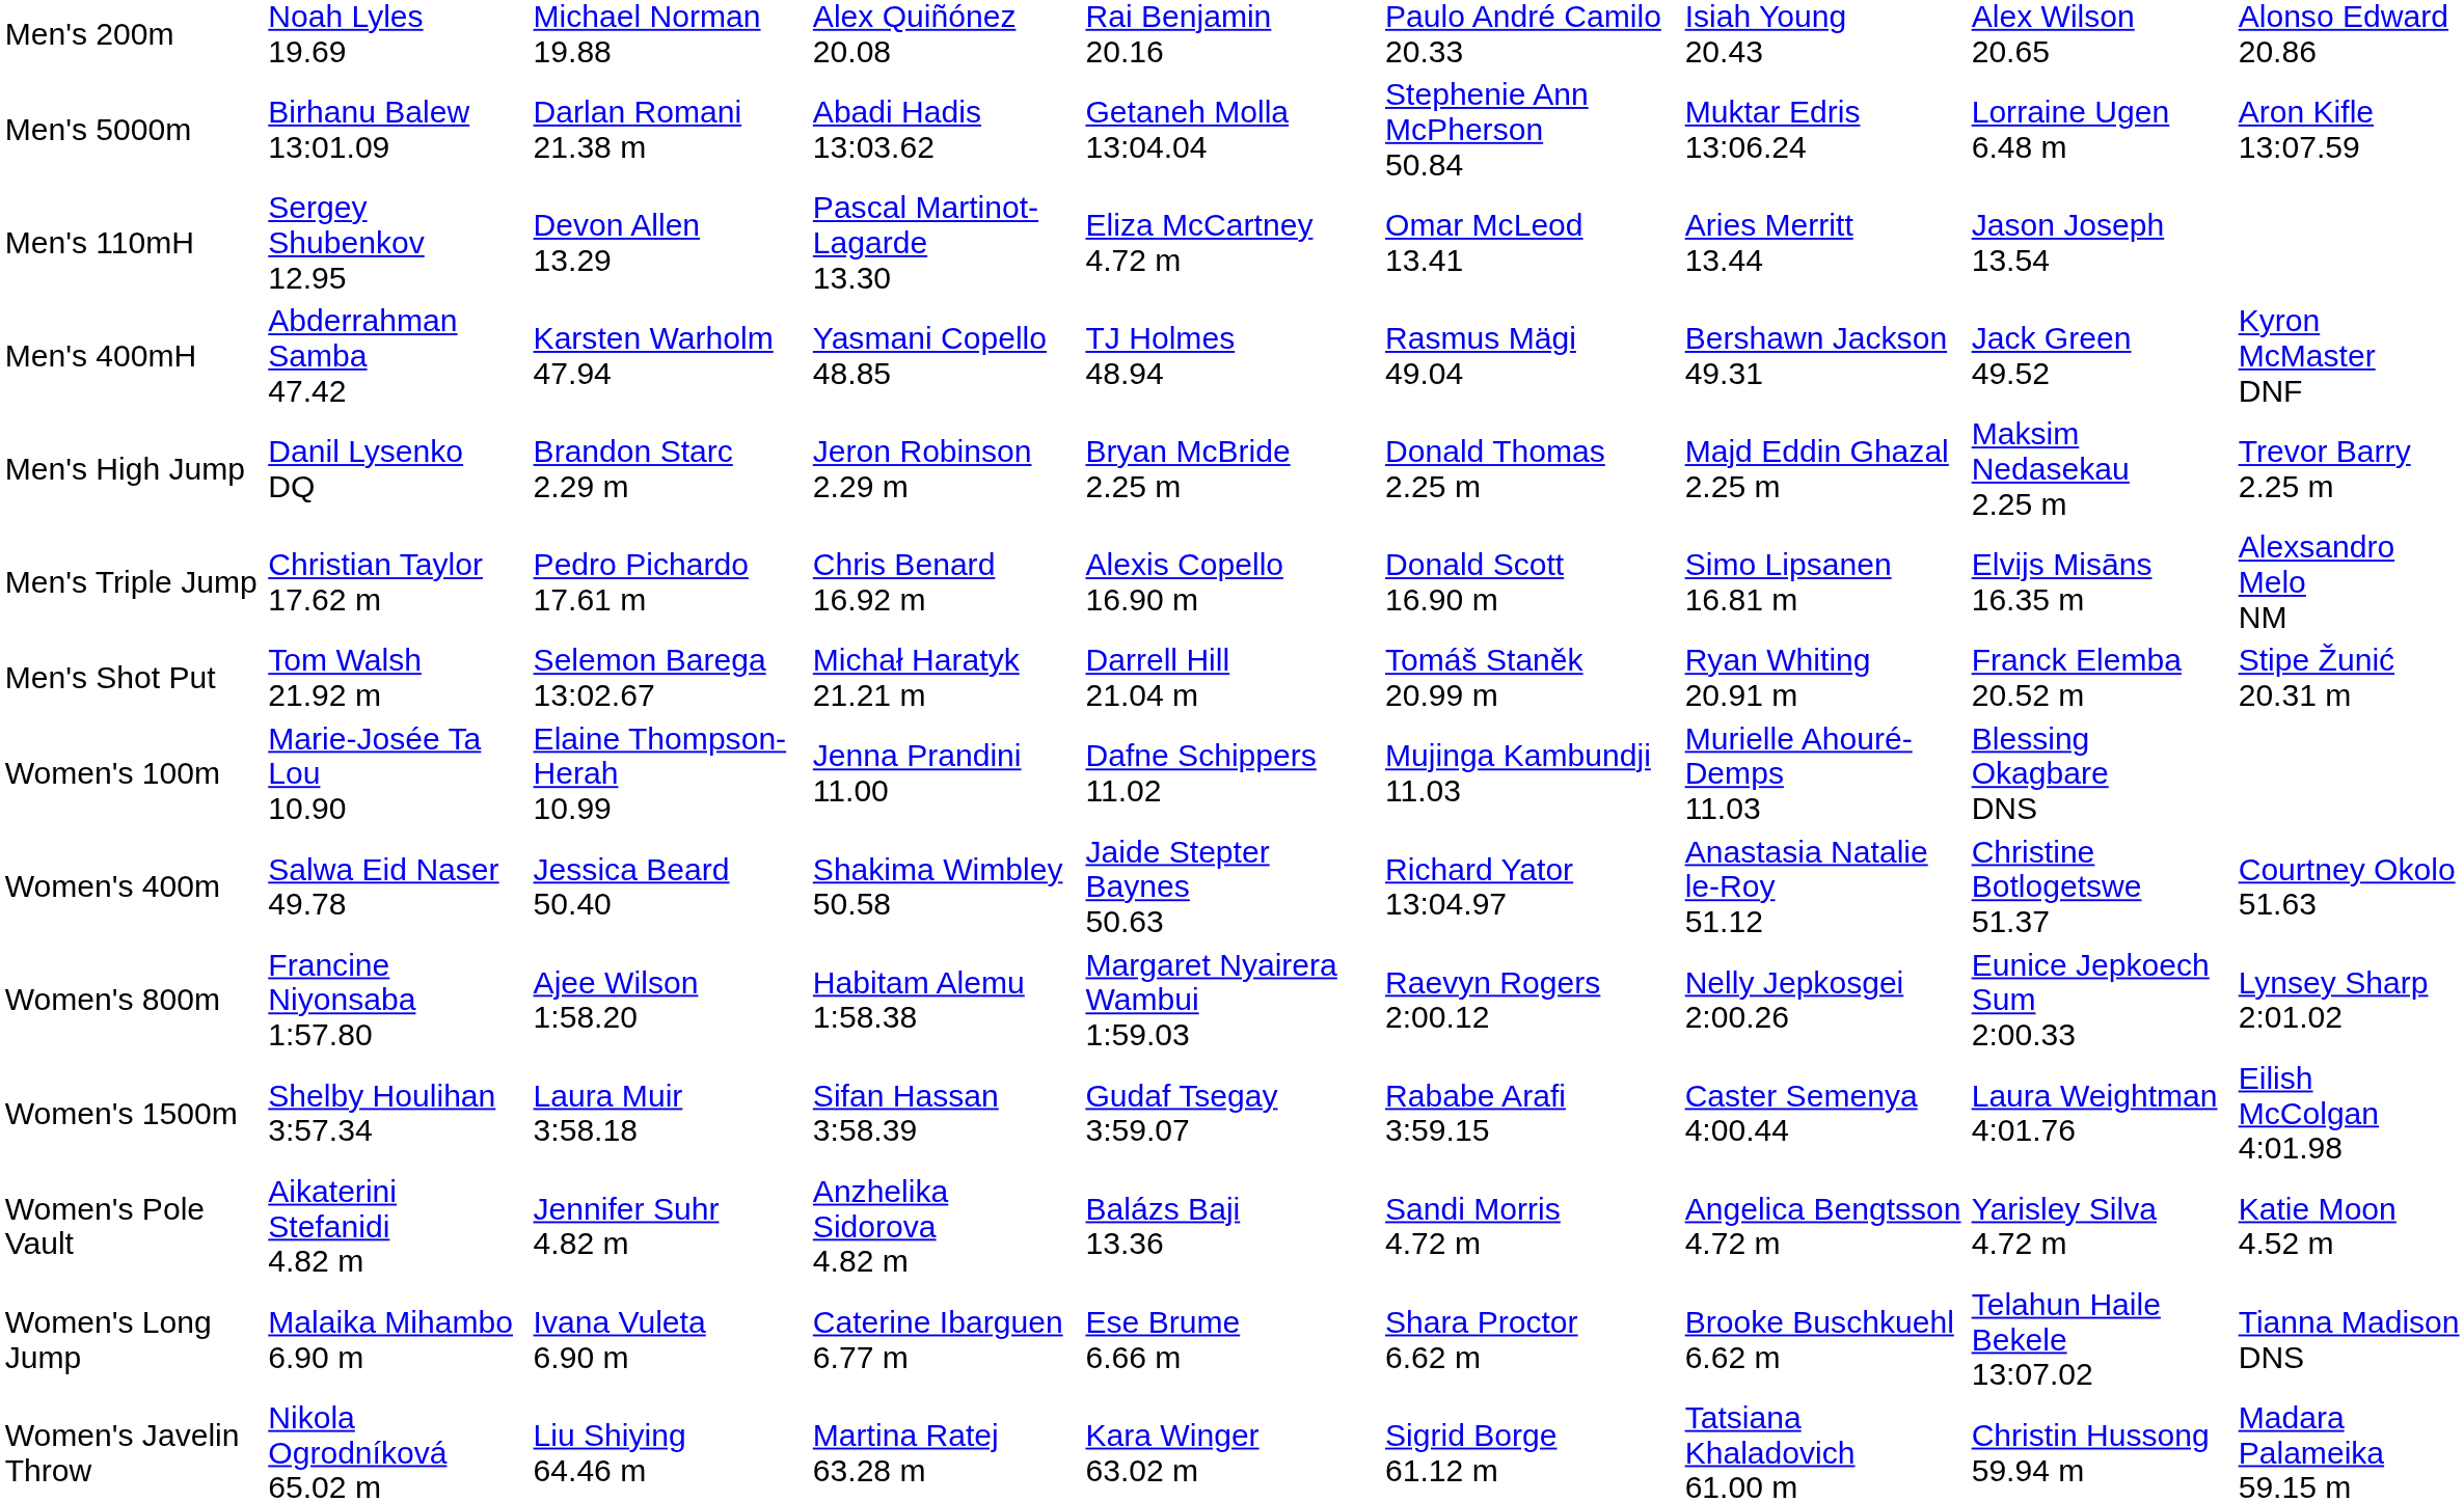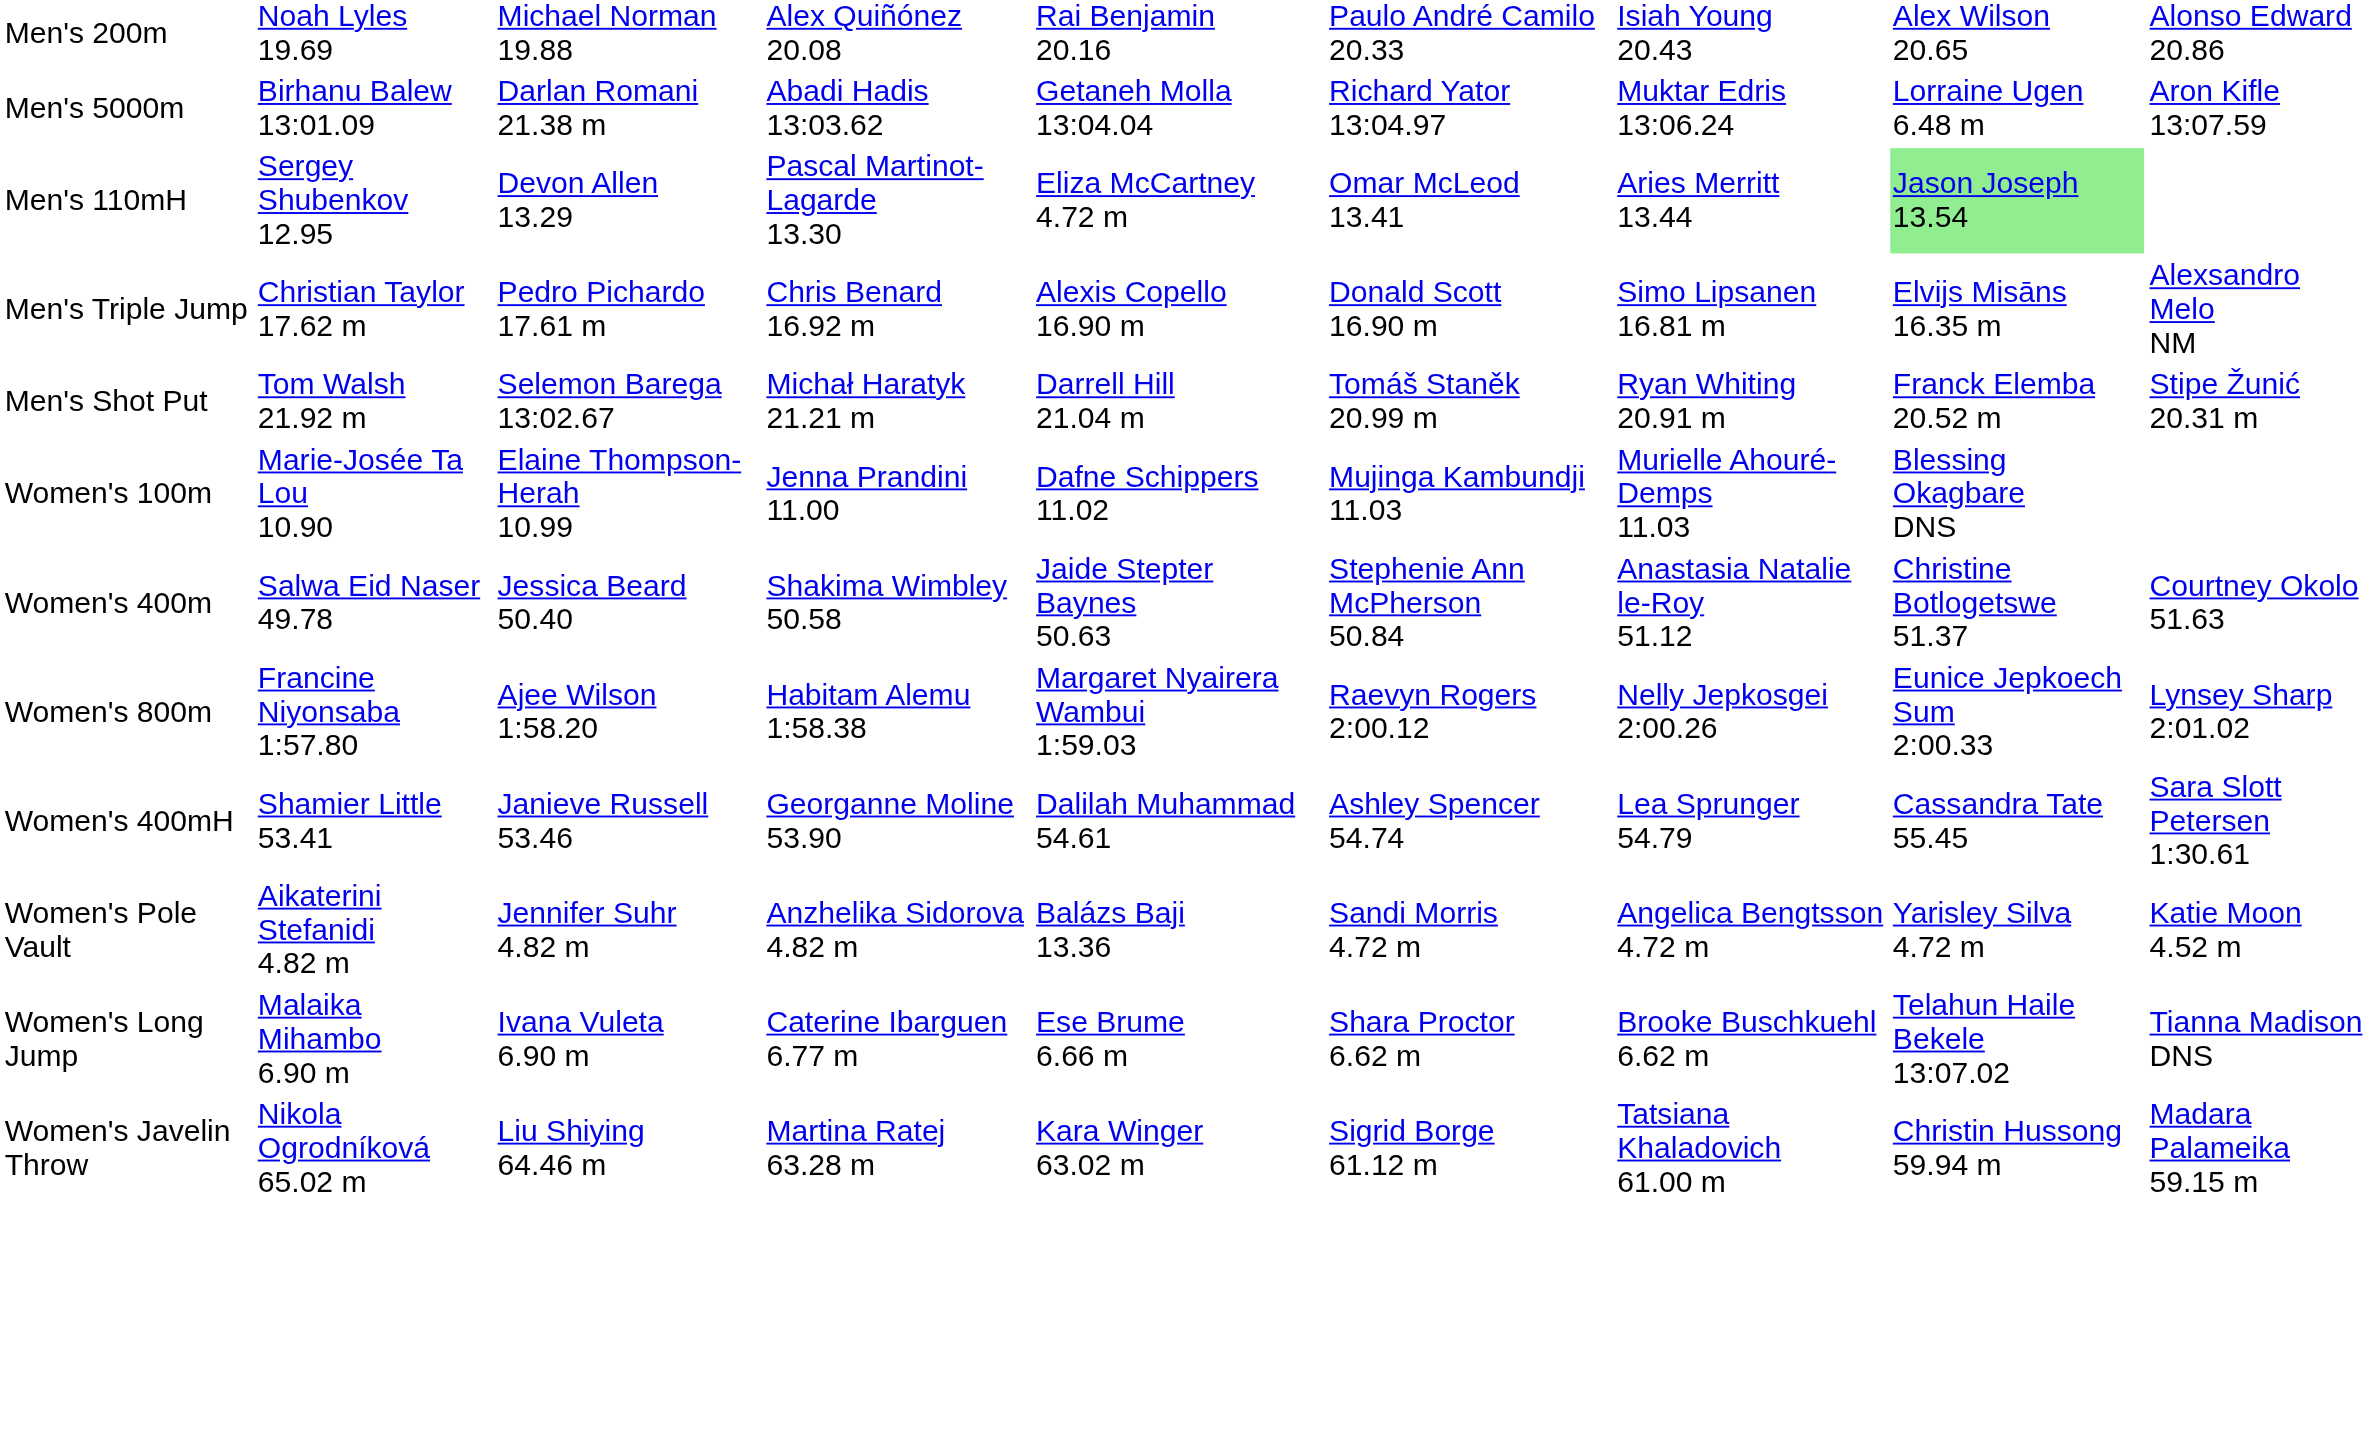Men's 5000m | column 6: Stephenie Ann McPherson 50.84 -> Richard Yator 13:04.97
Men's 110mH | column 8: no background -> lightgreen background
- row: Men's 400mH | Abderrahman Samba 47.42 | Karsten Warholm 47.94 | Yasmani Copello 48.85 | TJ Holmes 48.94 | Rasmus Mägi 49.04 | Bershawn Jackson 49.31 | Jack Green 49.52 | Kyron McMaster DNF
- row: Men's High Jump | Danil Lysenko DQ | Brandon Starc 2.29 m | Jeron Robinson 2.29 m | Bryan McBride 2.25 m | Donald Thomas 2.25 m | Majd Eddin Ghazal 2.25 m | Maksim Nedasekau 2.25 m | Trevor Barry 2.25 m
Women's 400m | column 6: Richard Yator 13:04.97 -> Stephenie Ann McPherson 50.84
- row: Women's 1500m | Shelby Houlihan 3:57.34 | Laura Muir 3:58.18 | Sifan Hassan 3:58.39 | Gudaf Tsegay 3:59.07 | Rababe Arafi 3:59.15 | Caster Semenya 4:00.44 | Laura Weightman 4:01.76 | Eilish McColgan 4:01.98
+ row: Women's 400mH | Shamier Little 53.41 | Janieve Russell 53.46 | Georganne Moline 53.90 | Dalilah Muhammad 54.61 | Ashley Spencer 54.74 | Lea Sprunger 54.79 | Cassandra Tate 55.45 | Sara Slott Petersen 1:30.61
